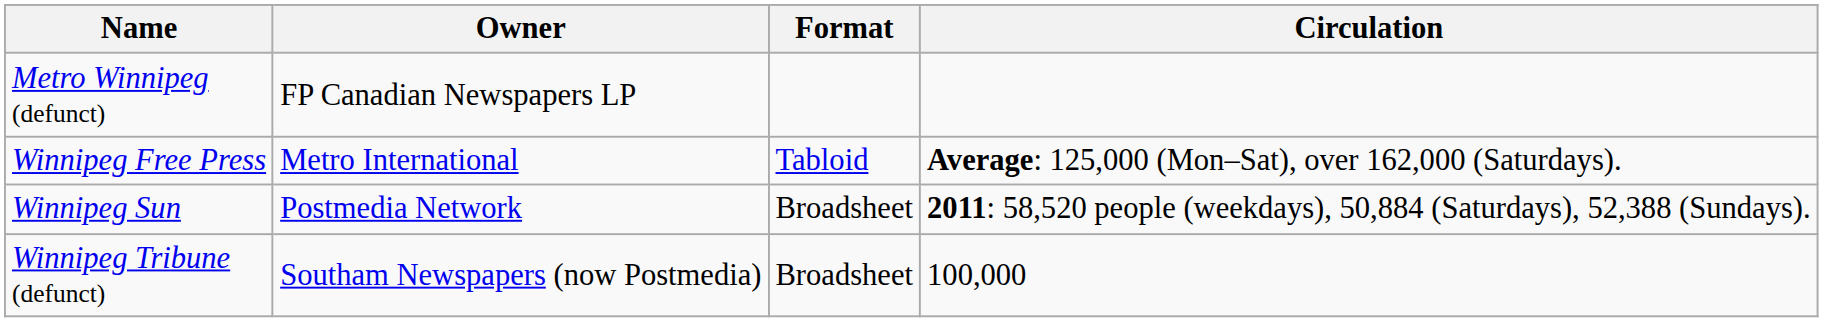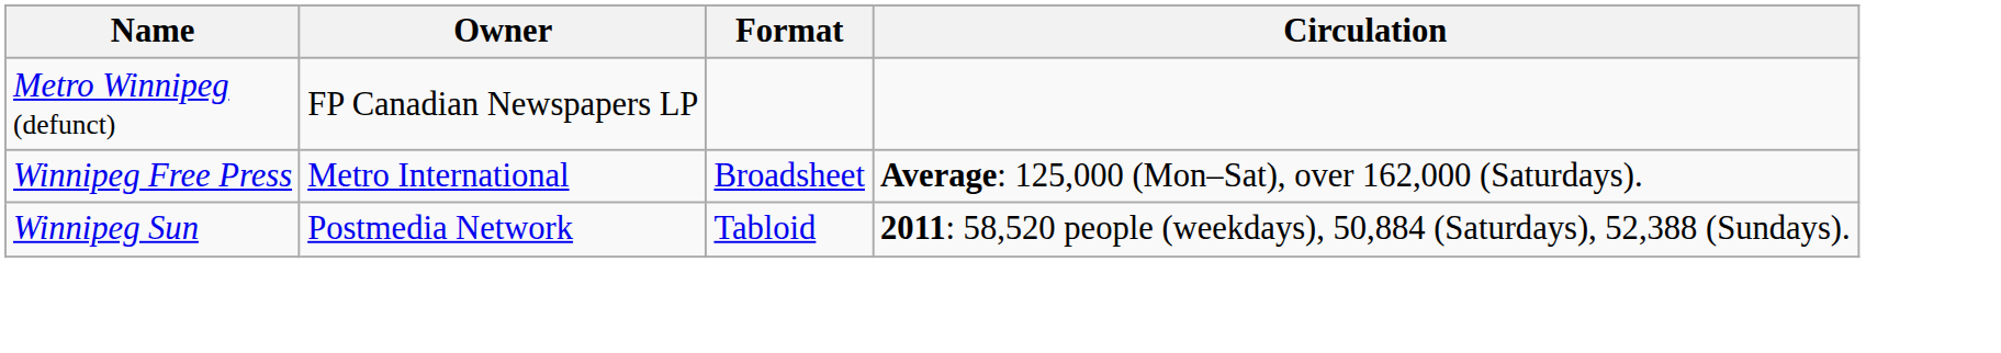Winnipeg Free Press | Format: Tabloid -> Broadsheet
Winnipeg Sun | Format: Broadsheet -> Tabloid
- row: Winnipeg Tribune (defunct) | Southam Newspapers (now Postmedia) | Broadsheet | 100,000
